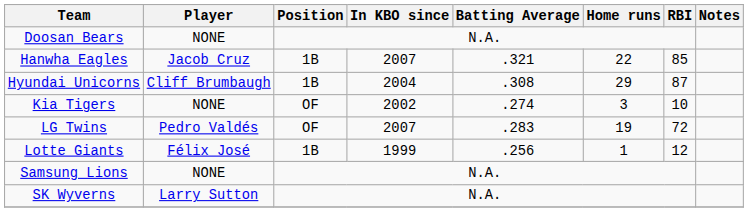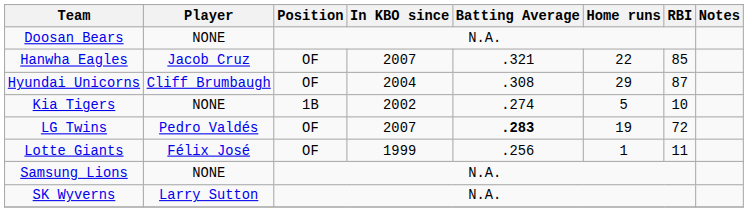Hanwha Eagles | Position: 1B -> OF
Hyundai Unicorns | Position: 1B -> OF
Kia Tigers | Position: OF -> 1B
Kia Tigers | Home runs: 3 -> 5
LG Twins | Batting Average: normal -> bold
Lotte Giants | Position: 1B -> OF
Lotte Giants | RBI: 12 -> 11
